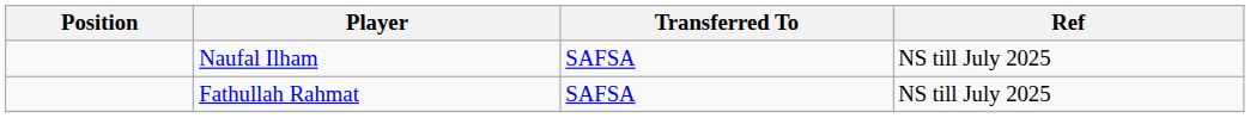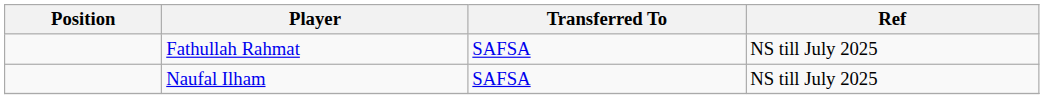rows swapped: Fathullah Rahmat <-> Naufal Ilham
